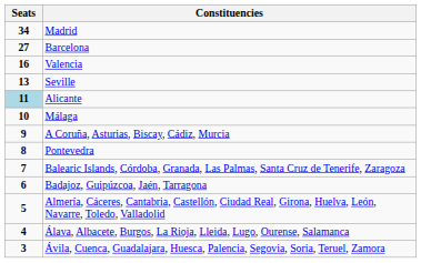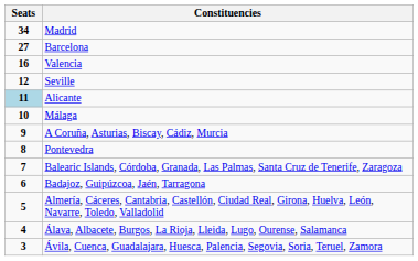Seville | Seats: 13 -> 12
